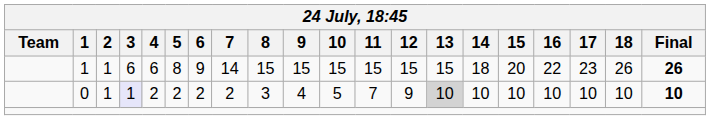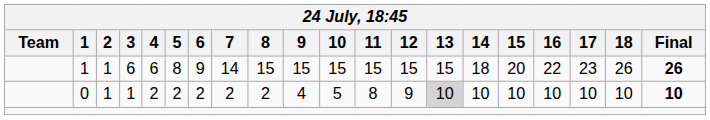0 | 3: lavender background -> no background
0 | 8: 3 -> 2
0 | 11: 7 -> 8
